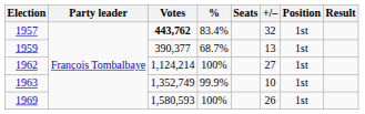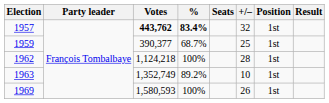1957 | %: normal -> bold
1959 | +/–: 13 -> 25
1962 | Votes: 1,124,214 -> 1,124,218
1962 | +/–: 27 -> 28
1963 | %: 99.9% -> 89.2%
